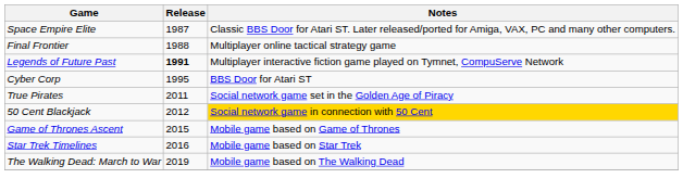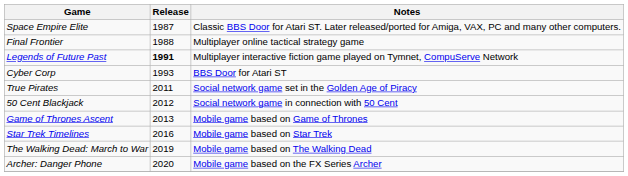Cyber Corp | Release: 1995 -> 1993
50 Cent Blackjack | Notes: gold background -> no background
Game of Thrones Ascent | Release: 2015 -> 2013
+ row: Archer: Danger Phone | 2020 | Mobile game based on the FX Series Archer
